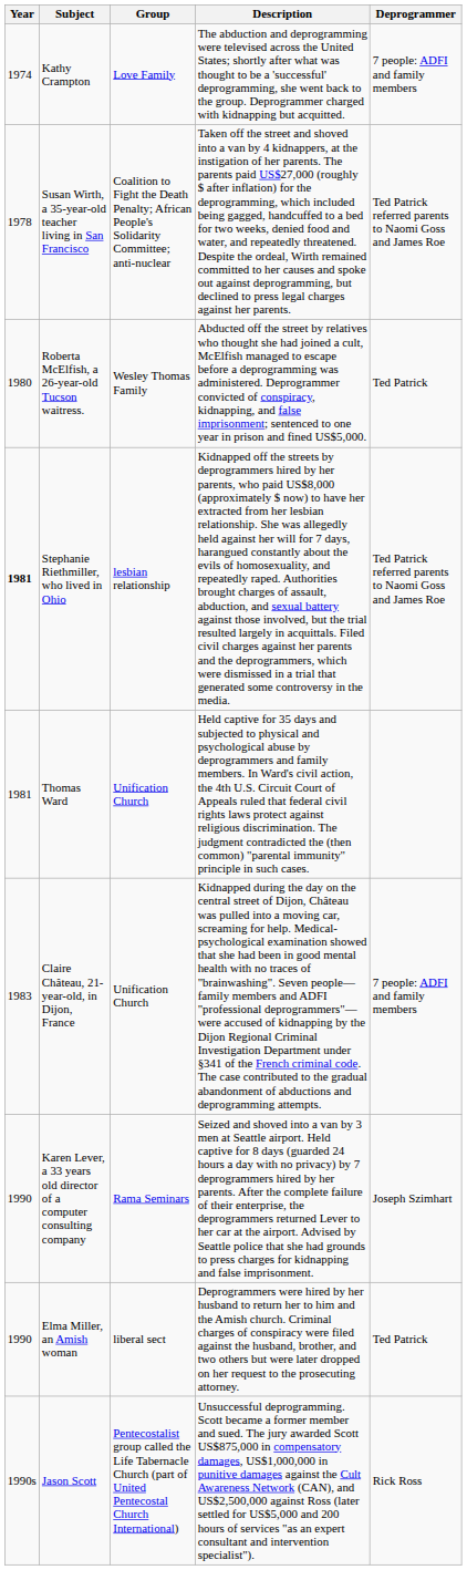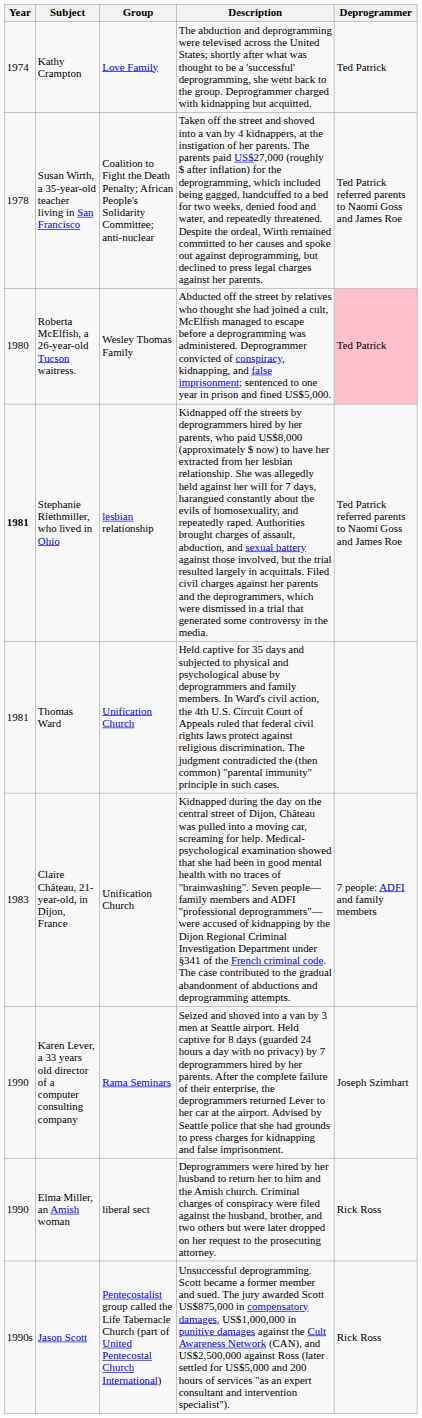Kathy Crampton | Deprogrammer: 7 people: ADFI and family members -> Ted Patrick
Roberta McElfish, a 26-year-old Tucson waitress. | Deprogrammer: no background -> pink background
Elma Miller, an Amish woman | Deprogrammer: Ted Patrick -> Rick Ross
